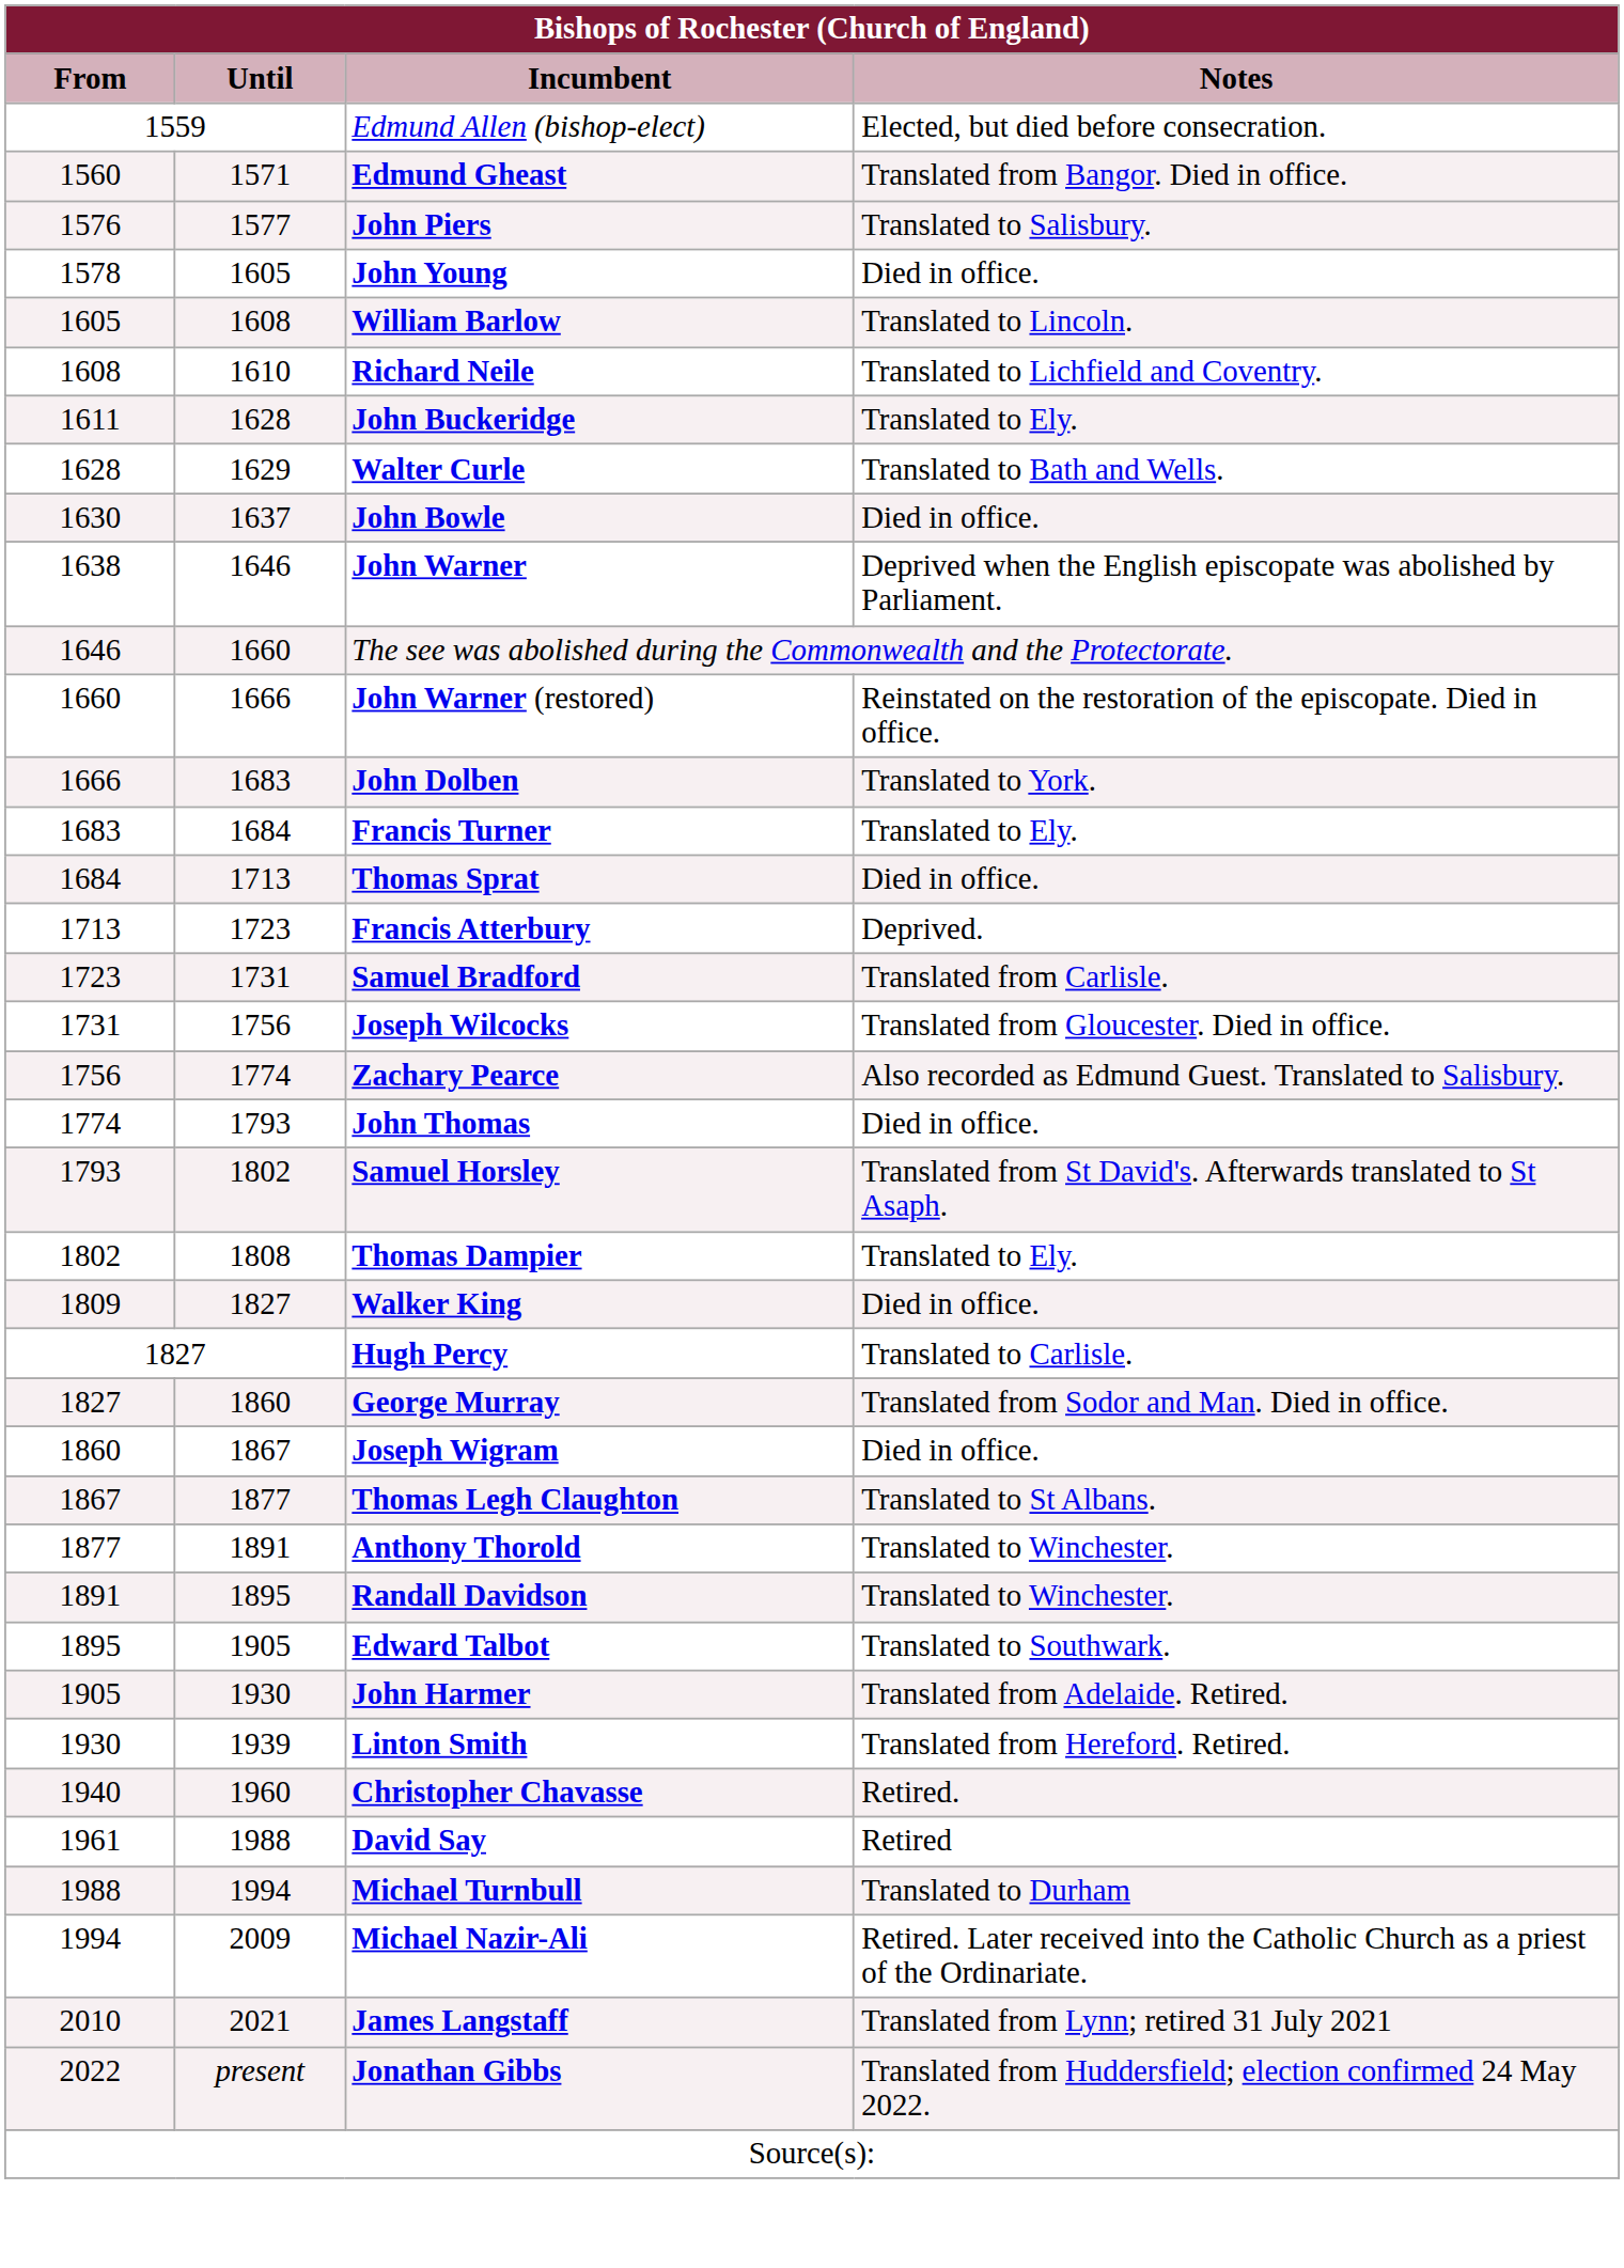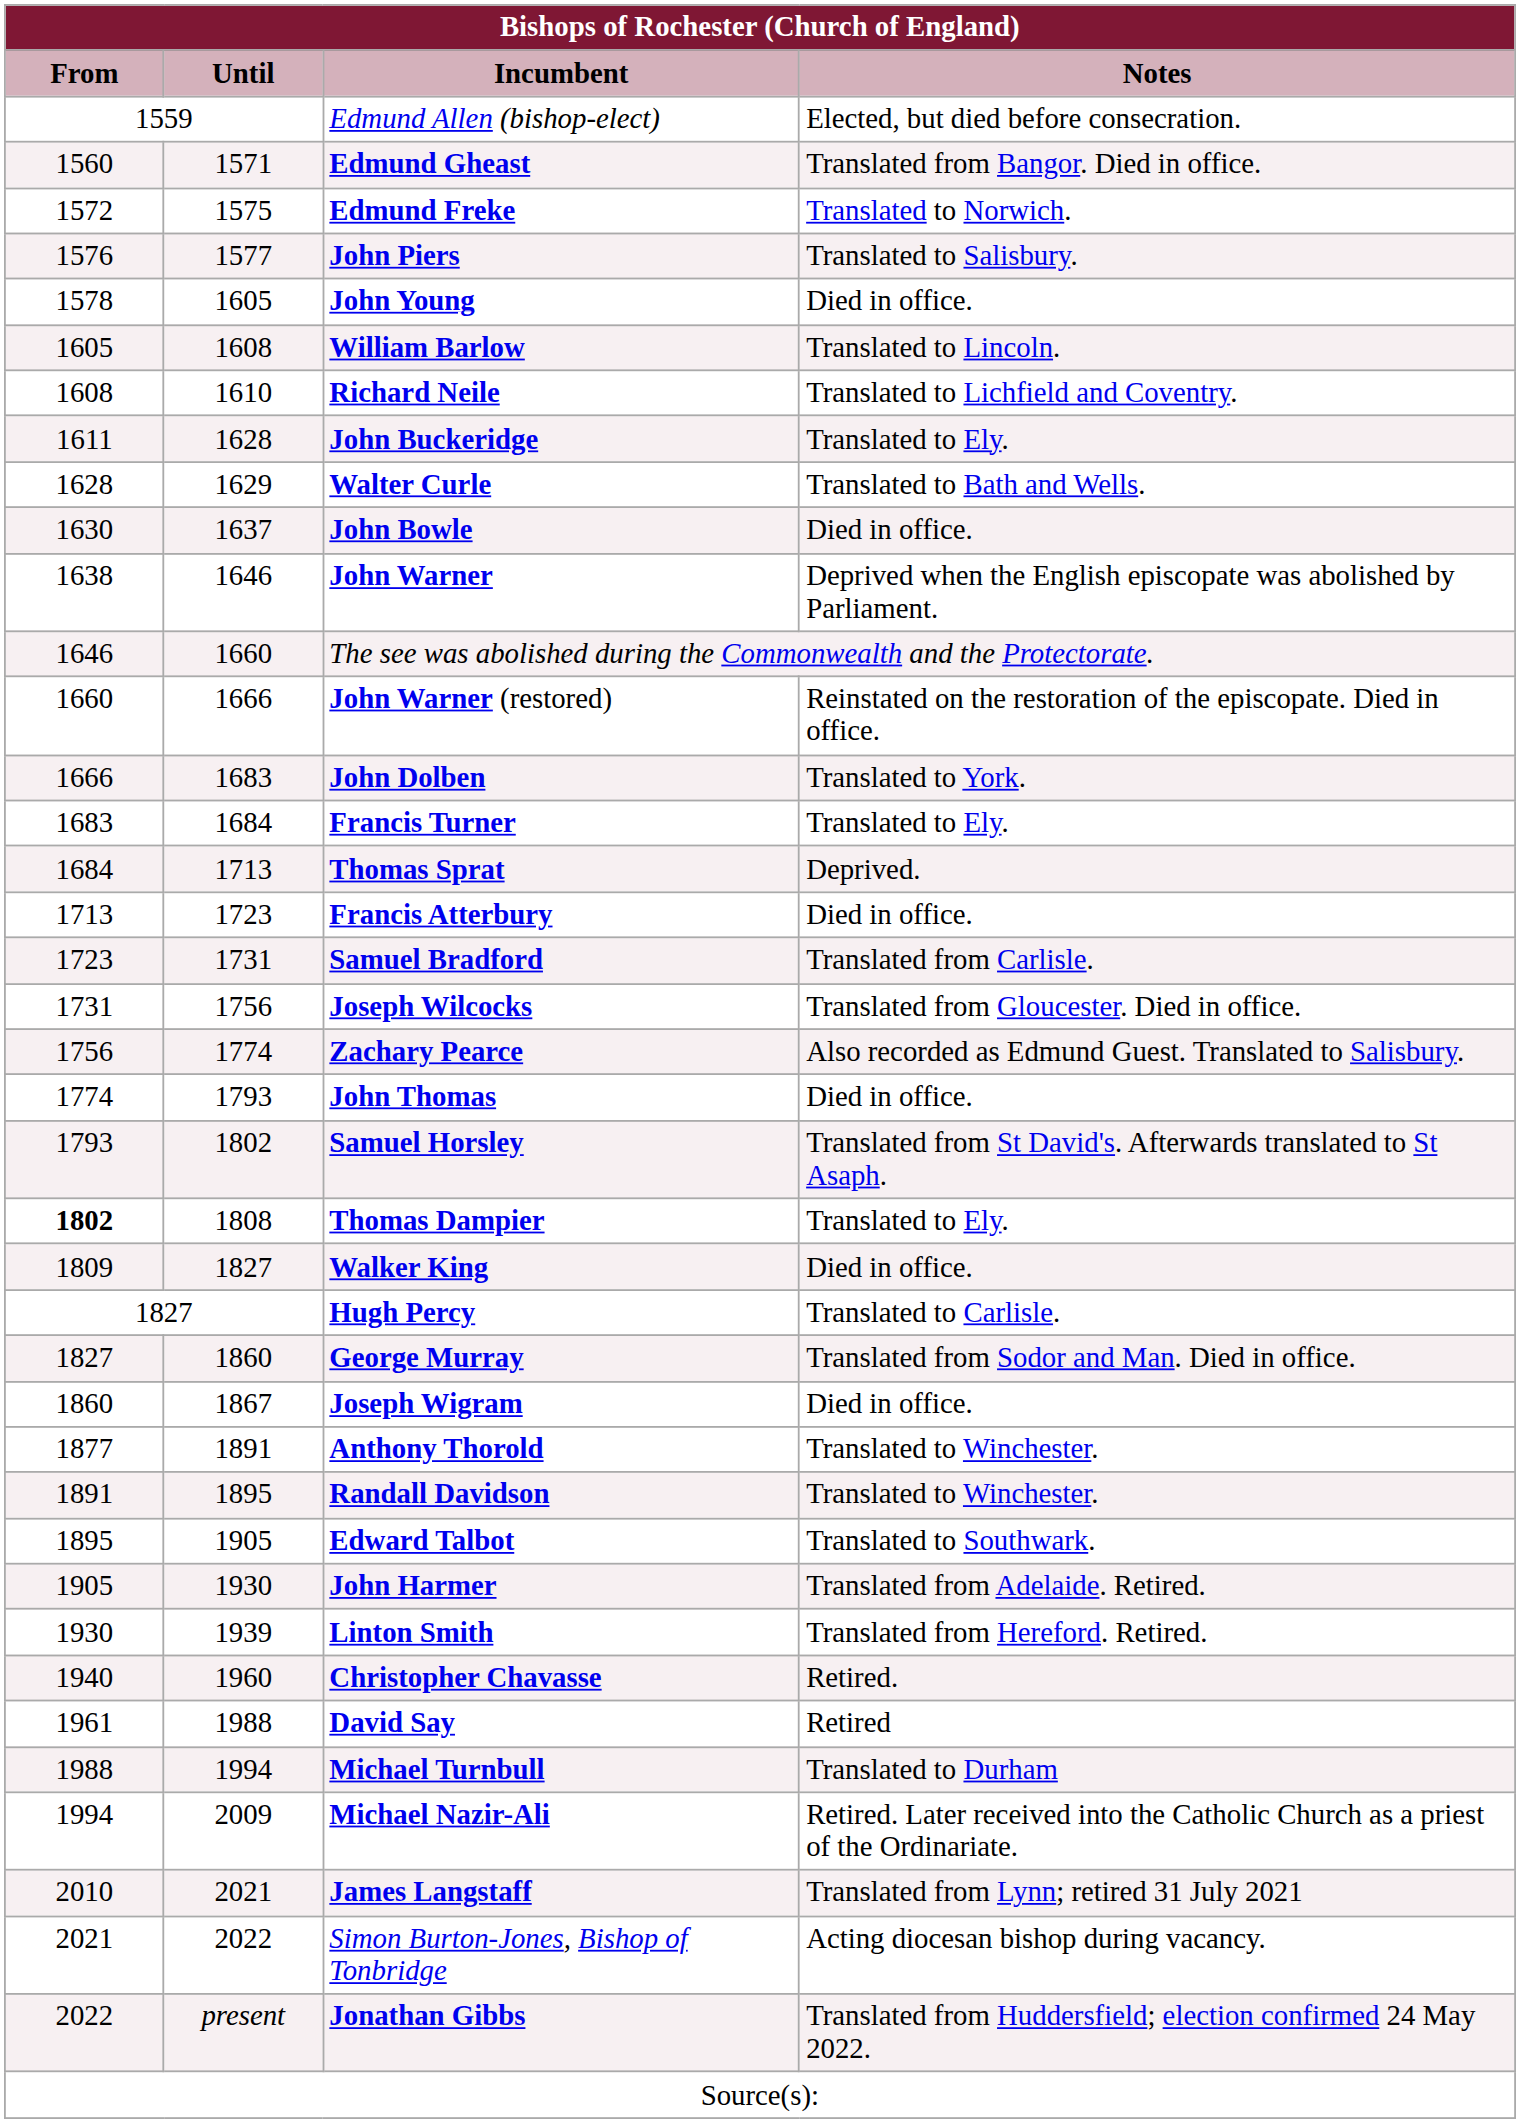+ row: 1572 | 1575 | Edmund Freke | Translated to Norwich.
Thomas Sprat | Notes: Died in office. -> Deprived.
Francis Atterbury | Notes: Deprived. -> Died in office.
Thomas Dampier | From: normal -> bold
- row: 1867 | 1877 | Thomas Legh Claughton | Translated to St Albans.
+ row: 2021 | 2022 | Simon Burton-Jones, Bishop of Tonbridge | Acting diocesan bishop during vacancy.
